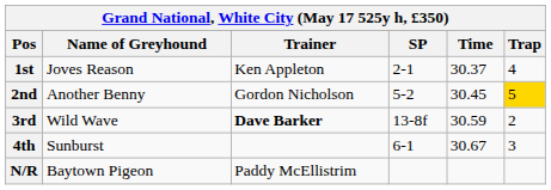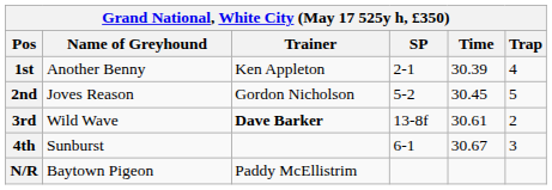1st | Name of Greyhound: Joves Reason -> Another Benny
1st | Time: 30.37 -> 30.39
2nd | Name of Greyhound: Another Benny -> Joves Reason
2nd | Trap: gold background -> no background
3rd | Time: 30.59 -> 30.61
